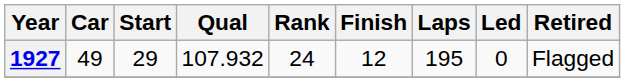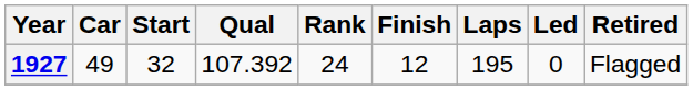1927 | Start: 29 -> 32
1927 | Qual: 107.932 -> 107.392
